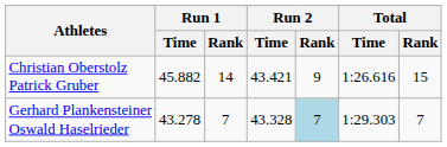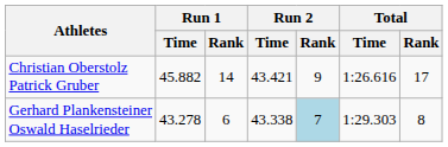Christian Oberstolz Patrick Gruber | Total / Rank: 15 -> 17
Gerhard Plankensteiner Oswald Haselrieder | Run 1 / Rank: 7 -> 6
Gerhard Plankensteiner Oswald Haselrieder | Run 2 / Time: 43.328 -> 43.338
Gerhard Plankensteiner Oswald Haselrieder | Total / Rank: 7 -> 8
